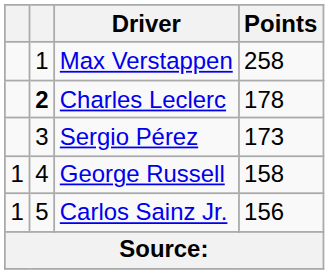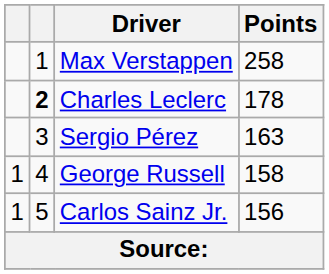Sergio Pérez | Points: 173 -> 163
